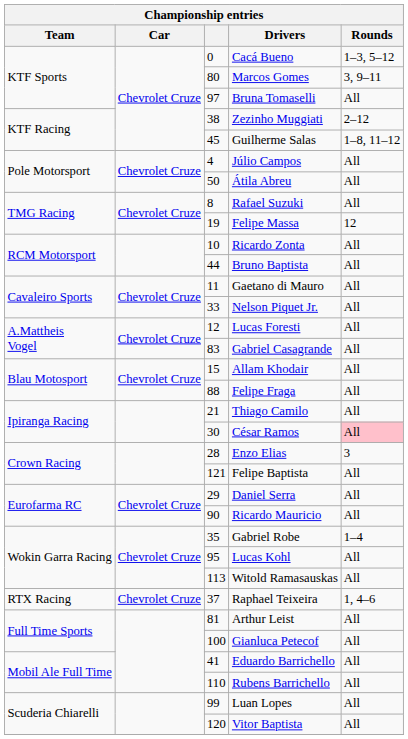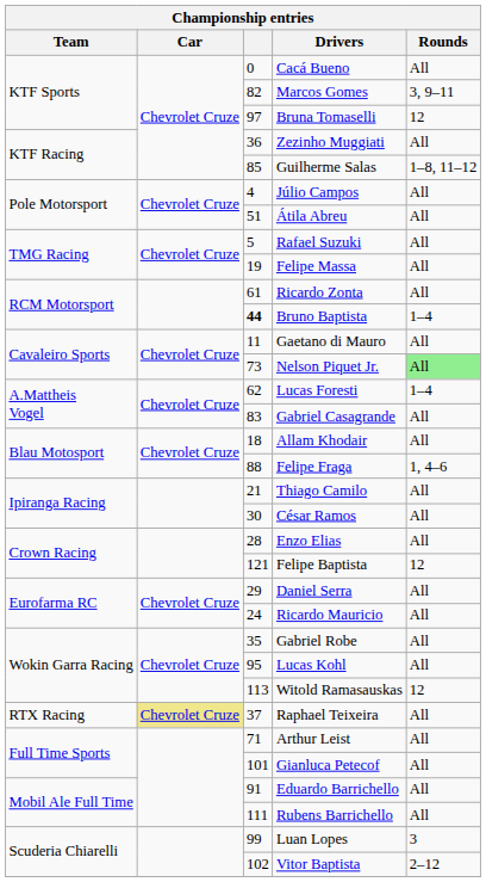Cacá Bueno | Rounds: 1–3, 5–12 -> All
Marcos Gomes | column 3: 80 -> 82
Bruna Tomaselli | Rounds: All -> 12
Zezinho Muggiati | column 3: 38 -> 36
Zezinho Muggiati | Rounds: 2–12 -> All
Guilherme Salas | column 3: 45 -> 85
Átila Abreu | column 3: 50 -> 51
Rafael Suzuki | column 3: 8 -> 5
Felipe Massa | Rounds: 12 -> All
Ricardo Zonta | column 3: 10 -> 61
Bruno Baptista | column 3: normal -> bold
Bruno Baptista | Rounds: All -> 1–4
Nelson Piquet Jr. | column 3: 33 -> 73
Nelson Piquet Jr. | Rounds: no background -> lightgreen background
Lucas Foresti | column 3: 12 -> 62
Lucas Foresti | Rounds: All -> 1–4
Allam Khodair | column 3: 15 -> 18
Felipe Fraga | Rounds: All -> 1, 4–6
César Ramos | Rounds: pink background -> no background
Enzo Elias | Rounds: 3 -> All
Felipe Baptista | Rounds: All -> 12
Ricardo Mauricio | column 3: 90 -> 24
Gabriel Robe | Rounds: 1–4 -> All
Witold Ramasauskas | Rounds: All -> 12
Raphael Teixeira | Car: no background -> khaki background
Raphael Teixeira | Rounds: 1, 4–6 -> All
Arthur Leist | column 3: 81 -> 71
Gianluca Petecof | column 3: 100 -> 101
Eduardo Barrichello | column 3: 41 -> 91
Rubens Barrichello | column 3: 110 -> 111
Luan Lopes | Rounds: All -> 3
Vitor Baptista | column 3: 120 -> 102
Vitor Baptista | Rounds: All -> 2–12
